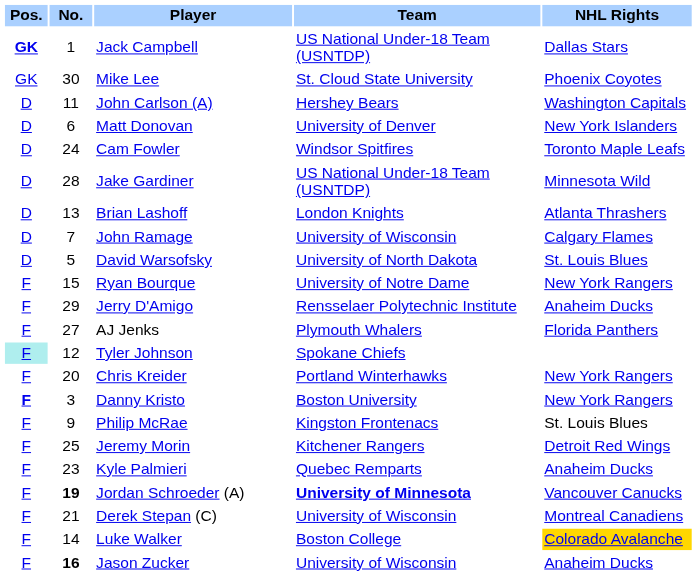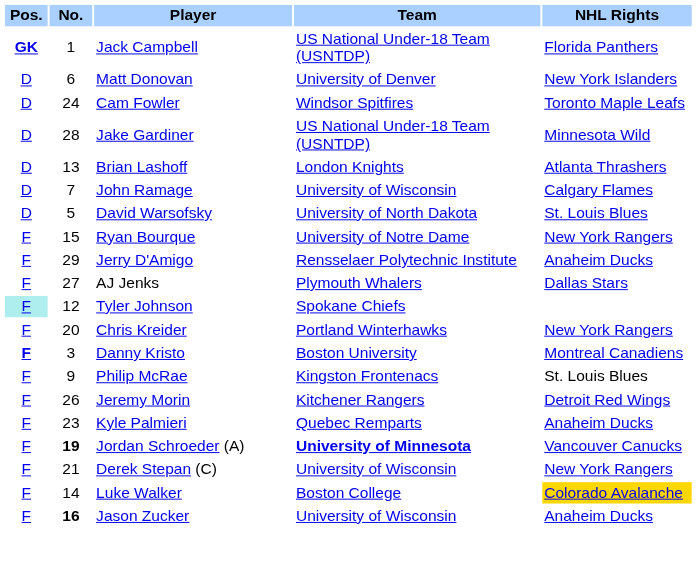Jack Campbell | NHL Rights: Dallas Stars -> Florida Panthers
- row: GK | 30 | Mike Lee | St. Cloud State University | Phoenix Coyotes
- row: D | 11 | John Carlson (A) | Hershey Bears | Washington Capitals
AJ Jenks | NHL Rights: Florida Panthers -> Dallas Stars
Danny Kristo | NHL Rights: New York Rangers -> Montreal Canadiens
Jeremy Morin | No.: 25 -> 26
Derek Stepan (C) | NHL Rights: Montreal Canadiens -> New York Rangers
